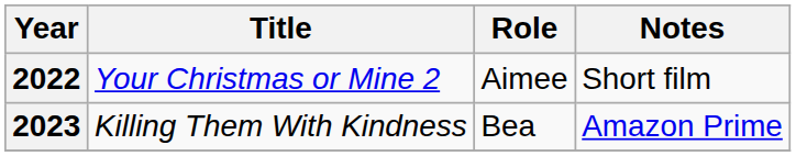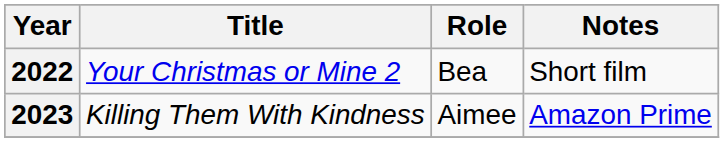2022 | Role: Aimee -> Bea
2023 | Role: Bea -> Aimee
